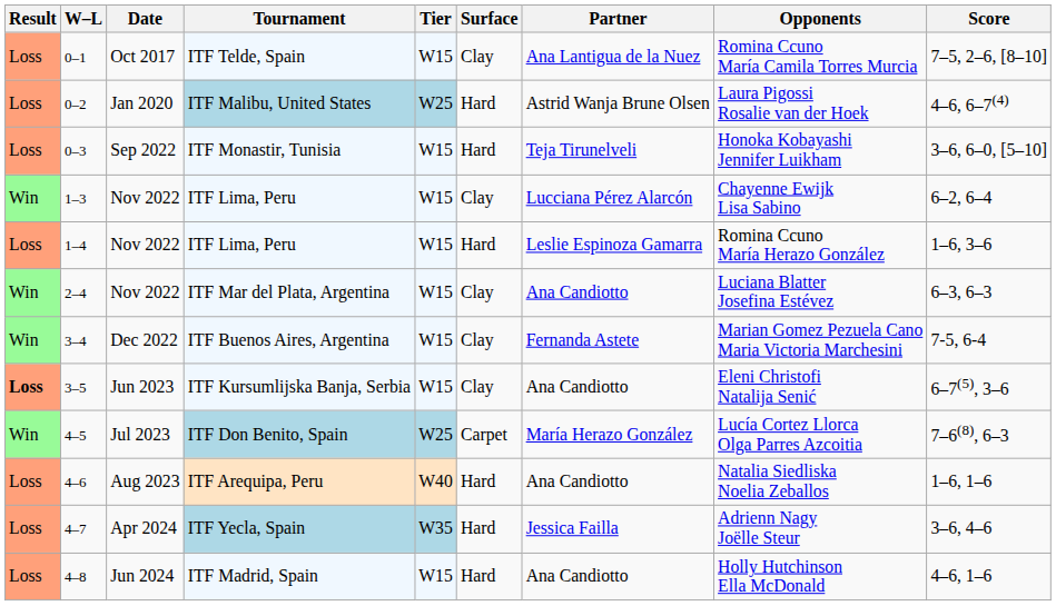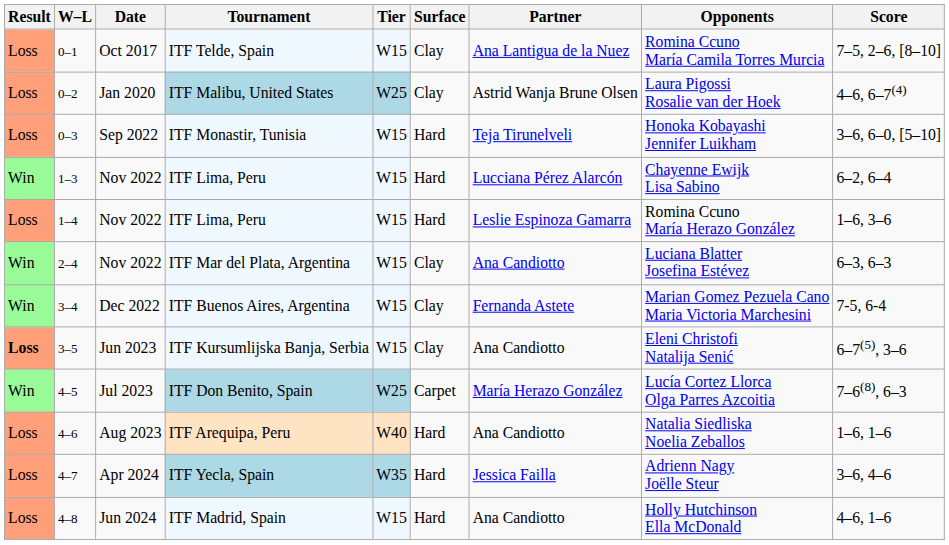ITF Malibu, United States | Surface: Hard -> Clay
1–3 / ITF Lima, Peru | Surface: Clay -> Hard
